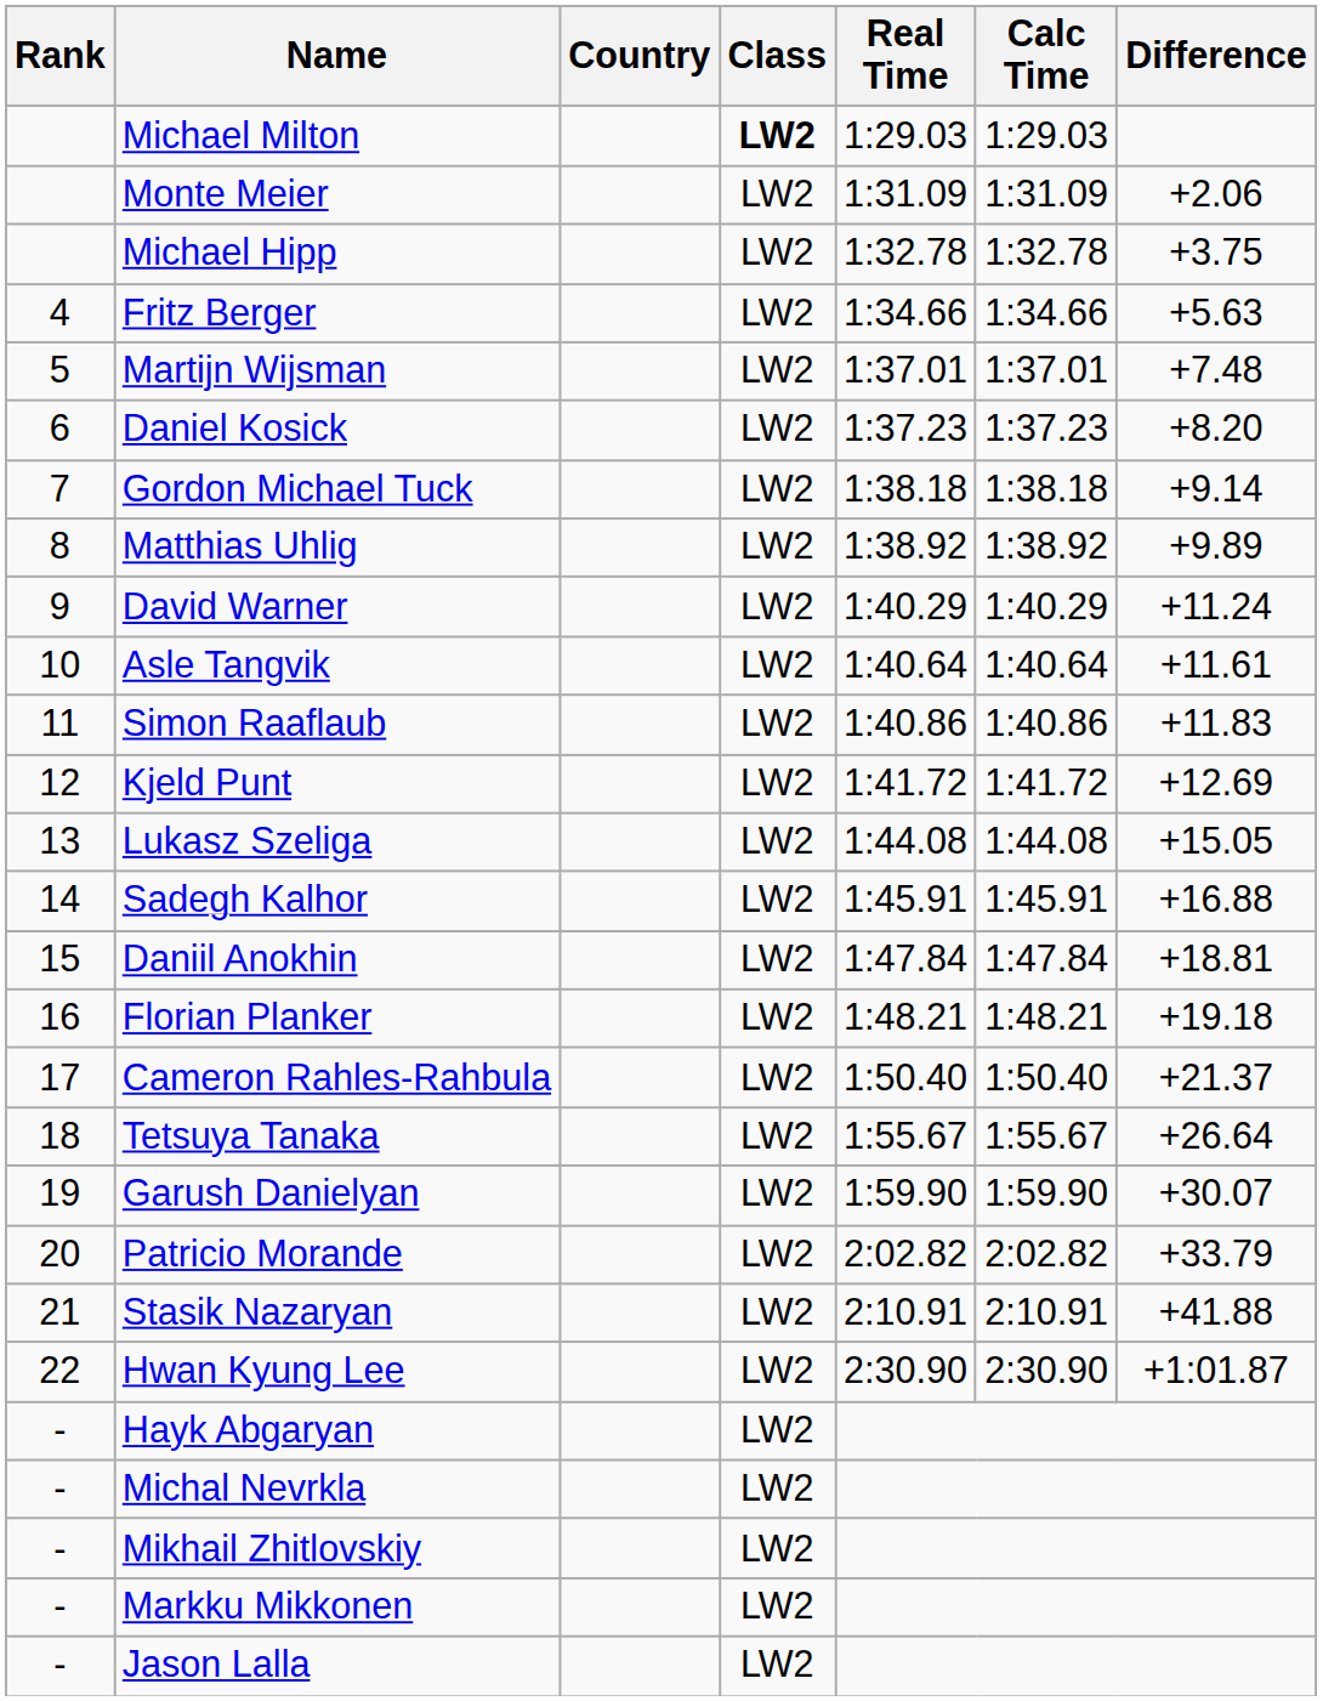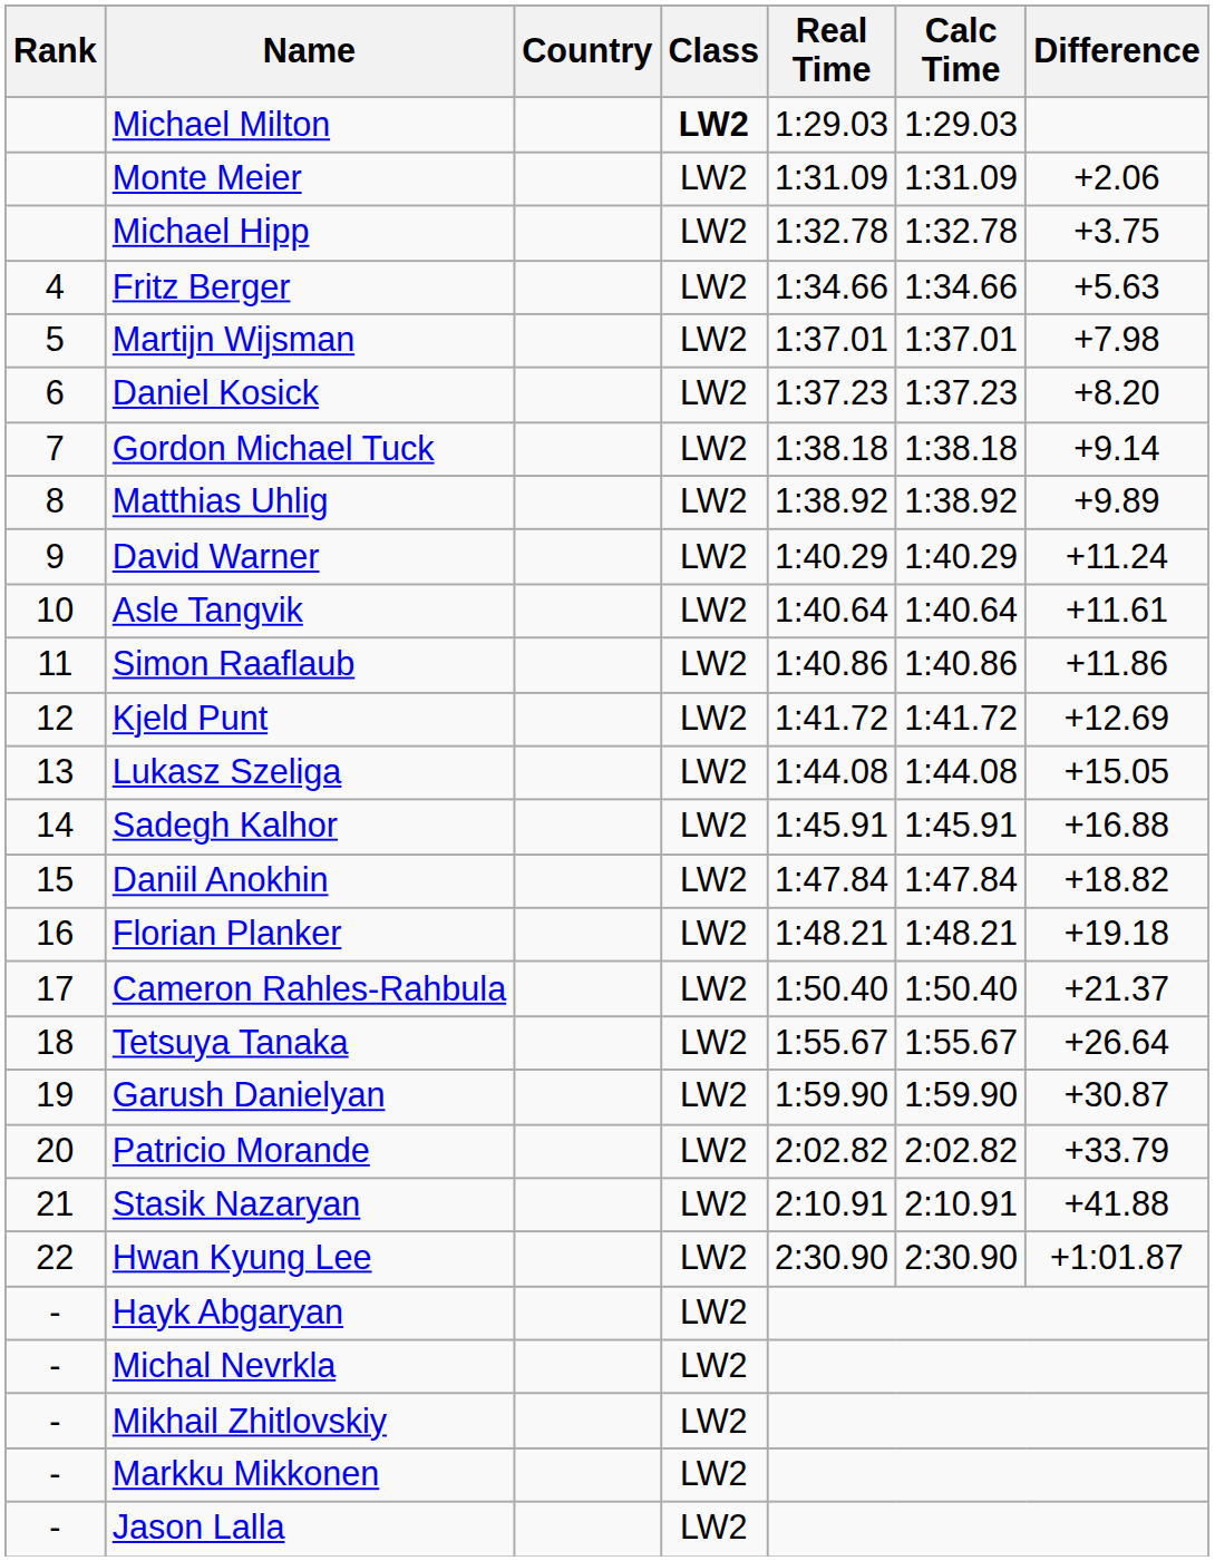Martijn Wijsman | Difference: +7.48 -> +7.98
Simon Raaflaub | Difference: +11.83 -> +11.86
Daniil Anokhin | Difference: +18.81 -> +18.82
Garush Danielyan | Difference: +30.07 -> +30.87
